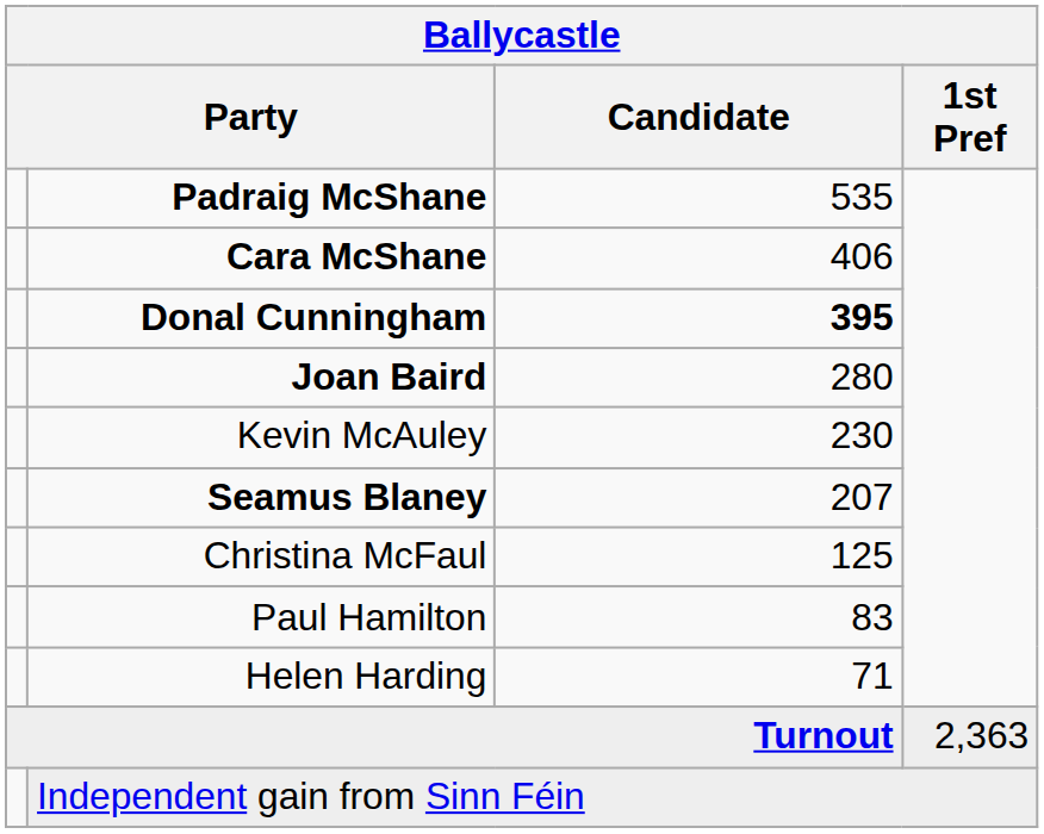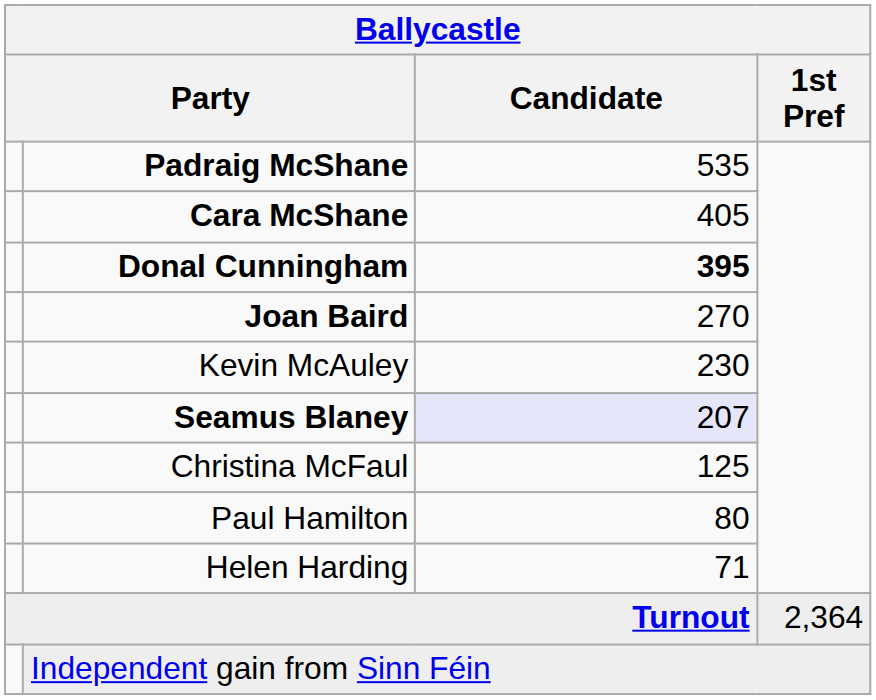Cara McShane | Candidate: 406 -> 405
Joan Baird | Candidate: 280 -> 270
Seamus Blaney | Candidate: no background -> lavender background
Paul Hamilton | Candidate: 83 -> 80
Turnout | 1st Pref: 2,363 -> 2,364
